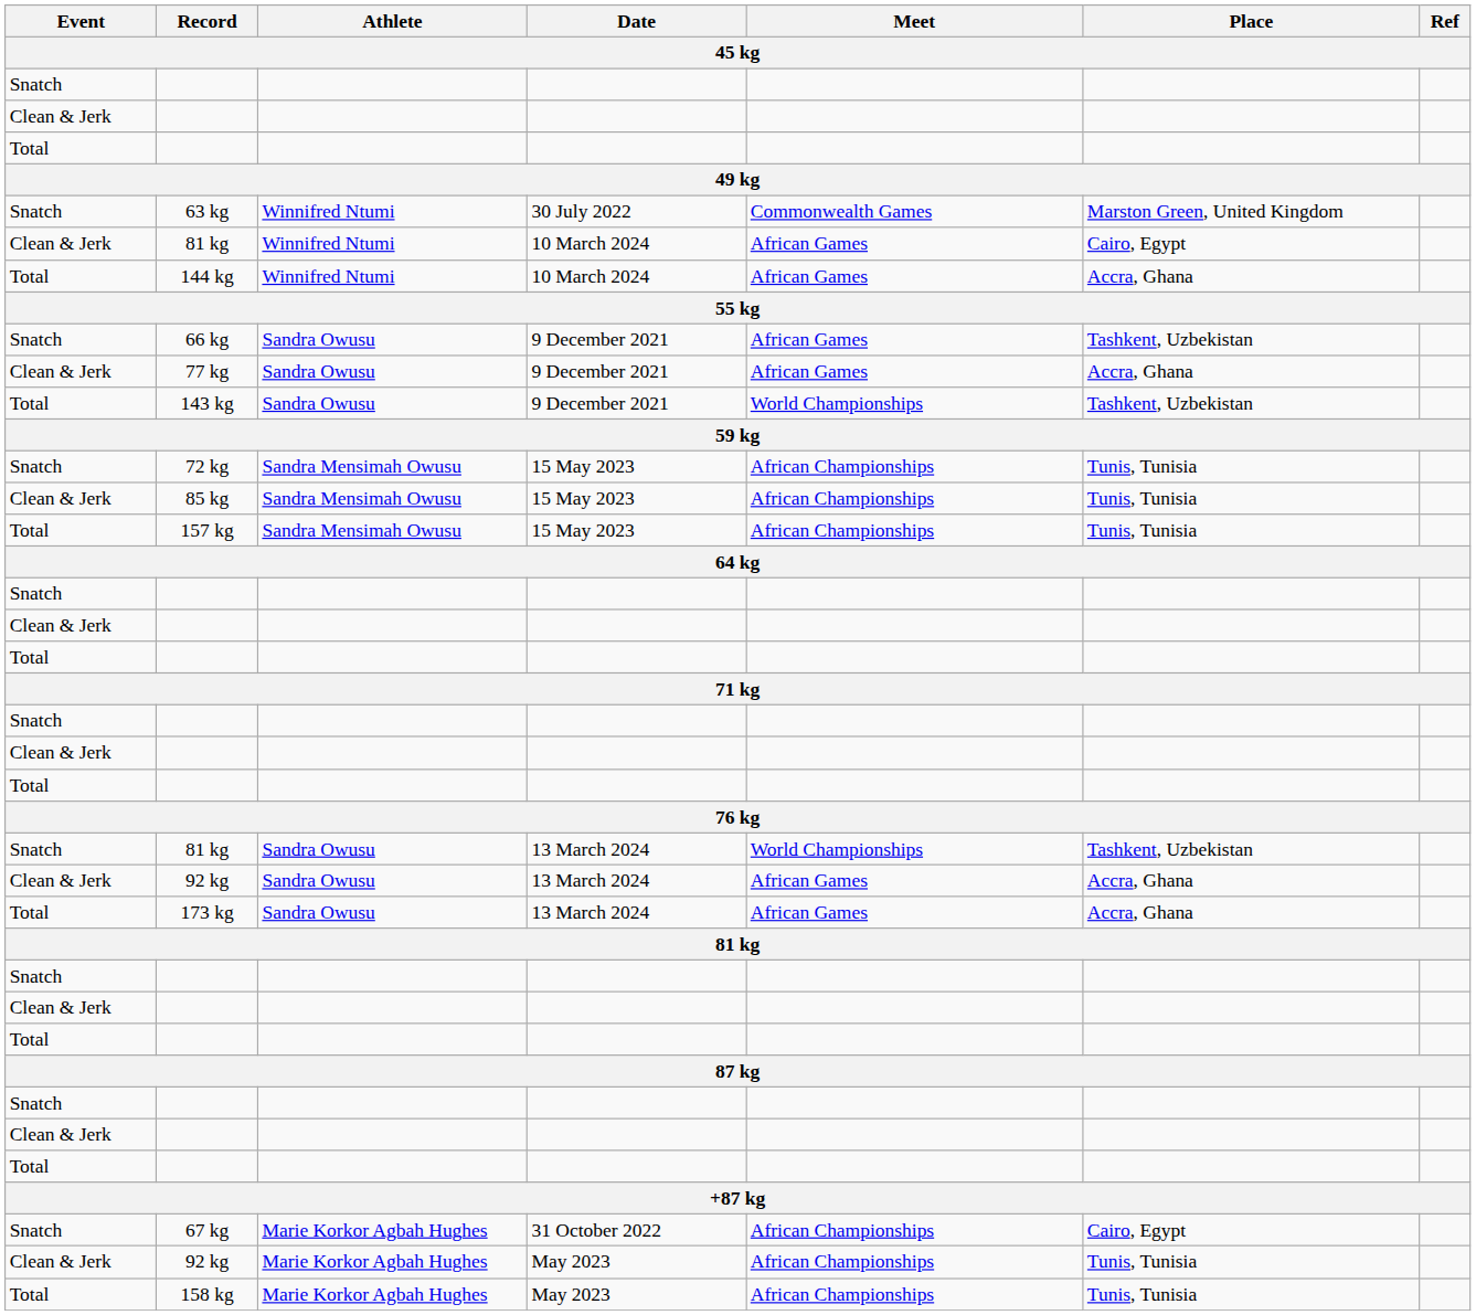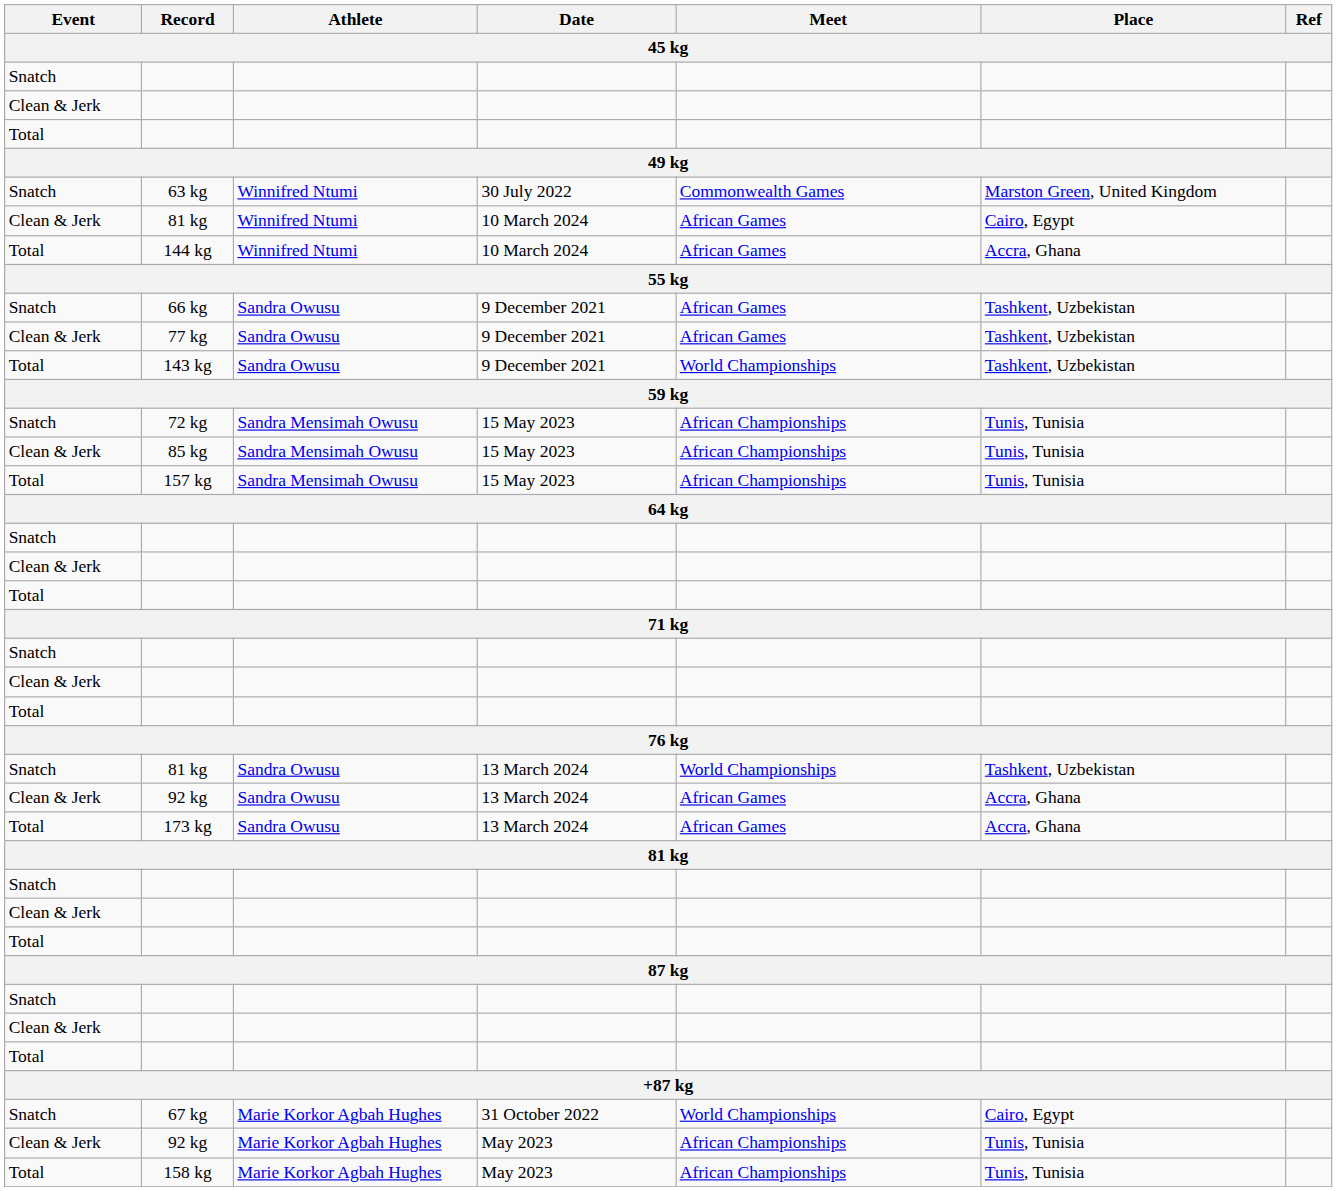77 kg | Place: Accra, Ghana -> Tashkent, Uzbekistan
67 kg | Meet: African Championships -> World Championships
